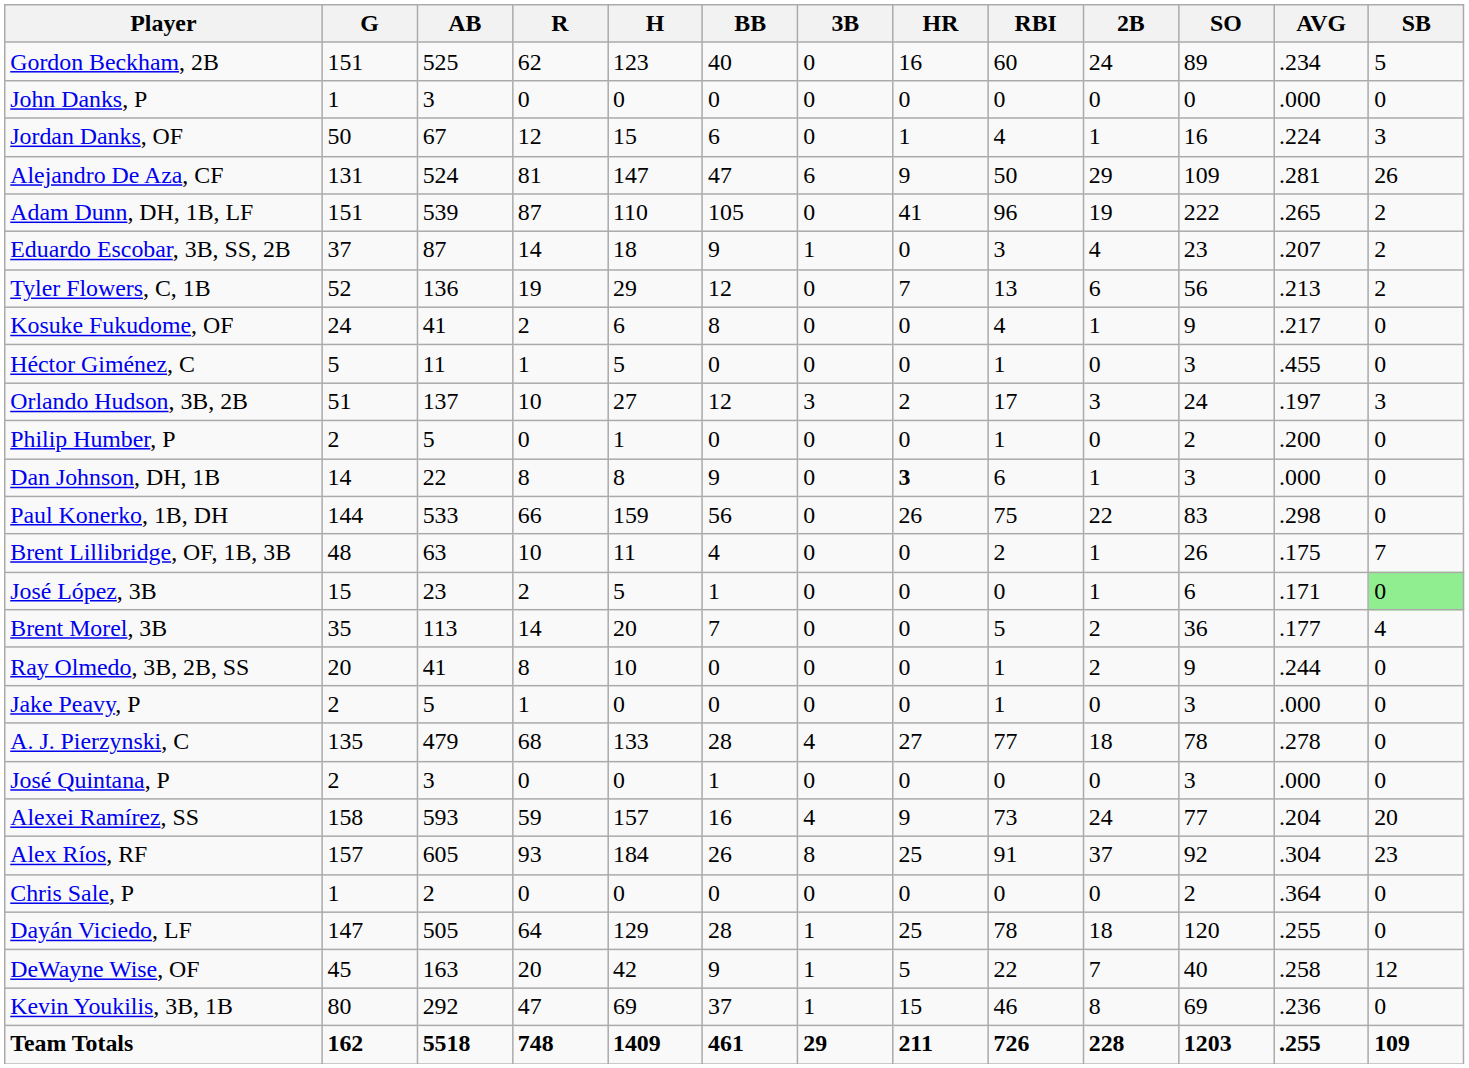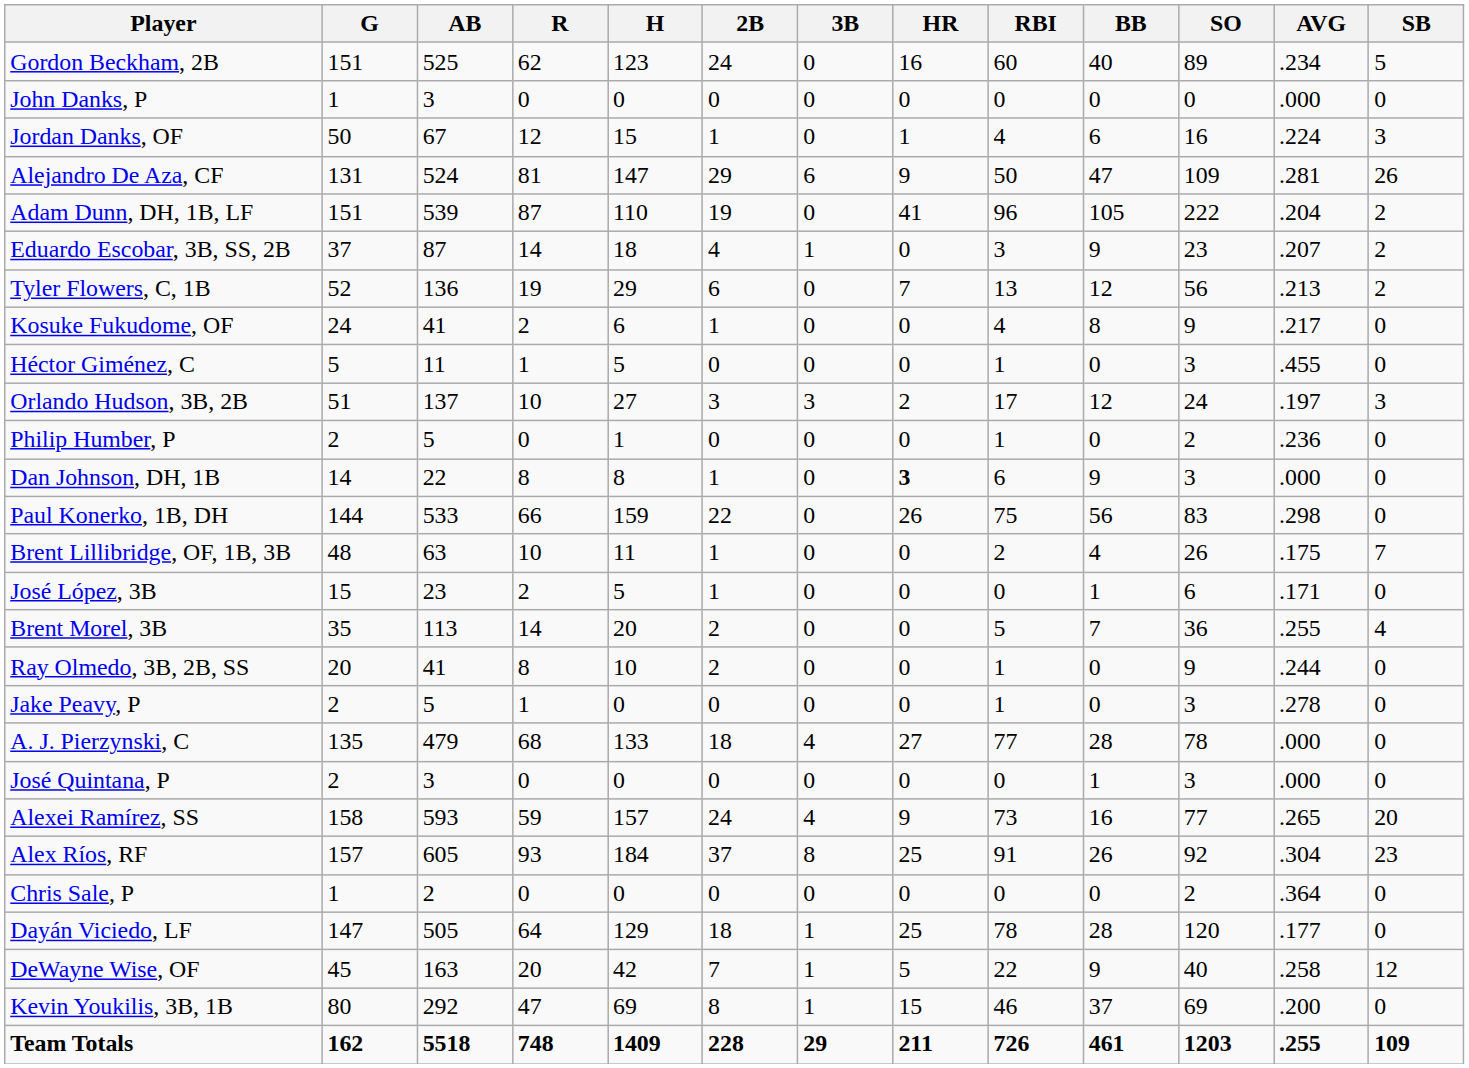columns swapped: 2B <-> BB
Adam Dunn, DH, 1B, LF | AVG: .265 -> .204
Philip Humber, P | AVG: .200 -> .236
José López, 3B | SB: lightgreen background -> no background
Brent Morel, 3B | AVG: .177 -> .255
Jake Peavy, P | AVG: .000 -> .278
A. J. Pierzynski, C | AVG: .278 -> .000
Alexei Ramírez, SS | AVG: .204 -> .265
Dayán Viciedo, LF | AVG: .255 -> .177
Kevin Youkilis, 3B, 1B | AVG: .236 -> .200
